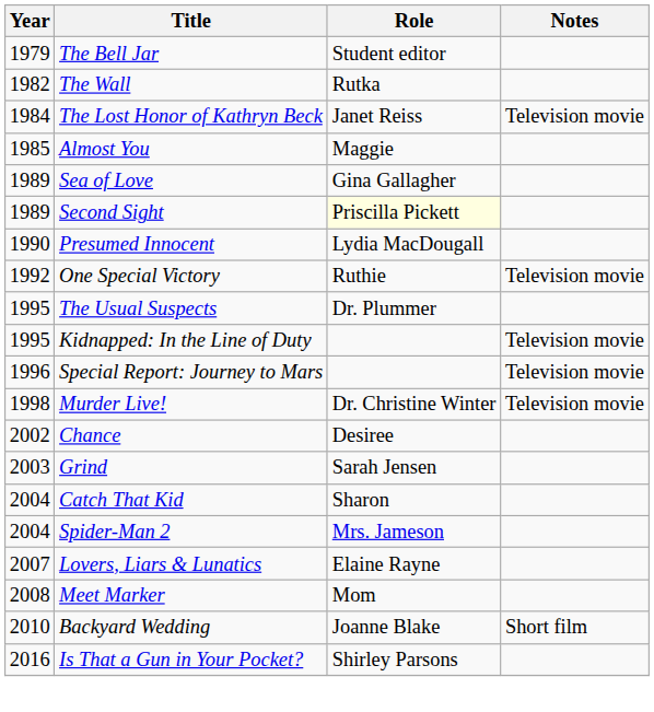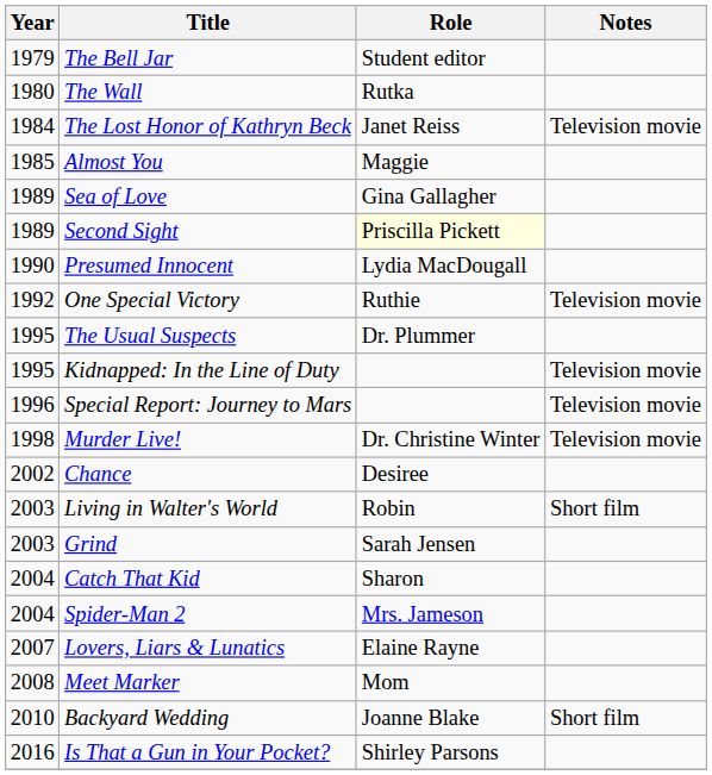The Wall | Year: 1982 -> 1980
+ row: 2003 | Living in Walter's World | Robin | Short film
